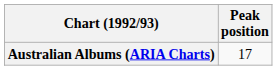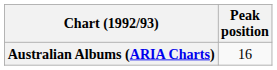Australian Albums (ARIA Charts) | Peak position: 17 -> 16
